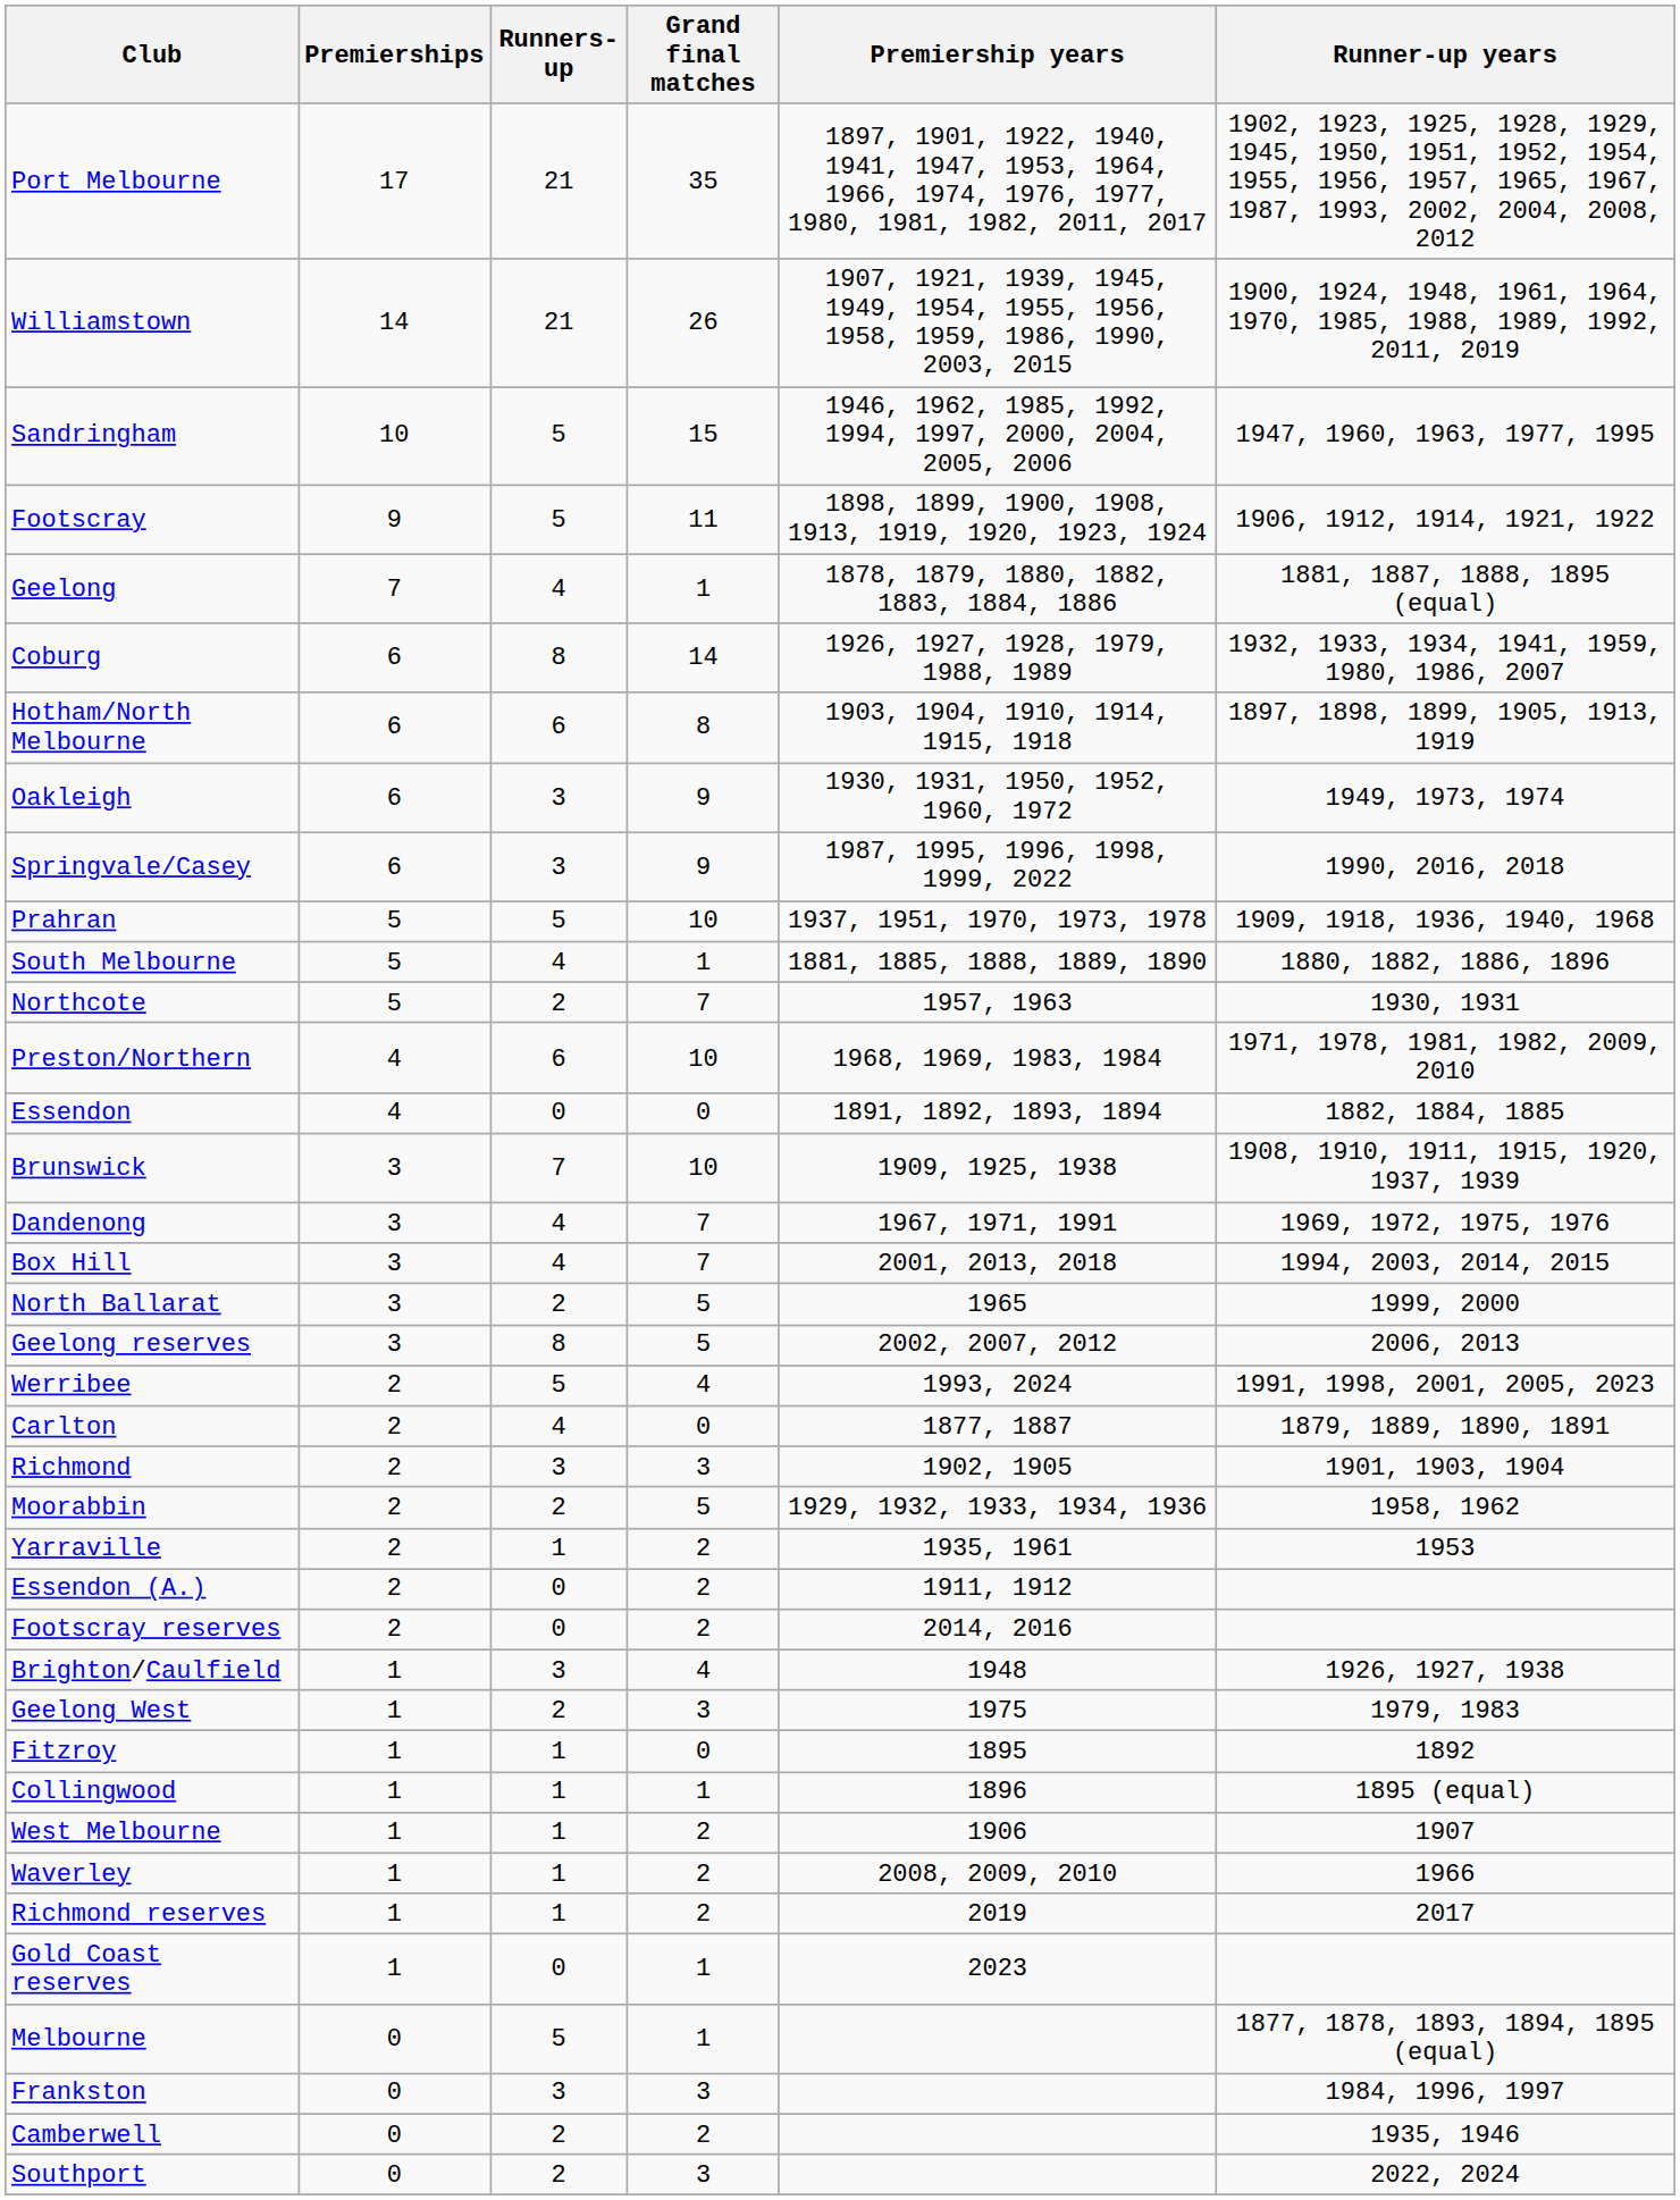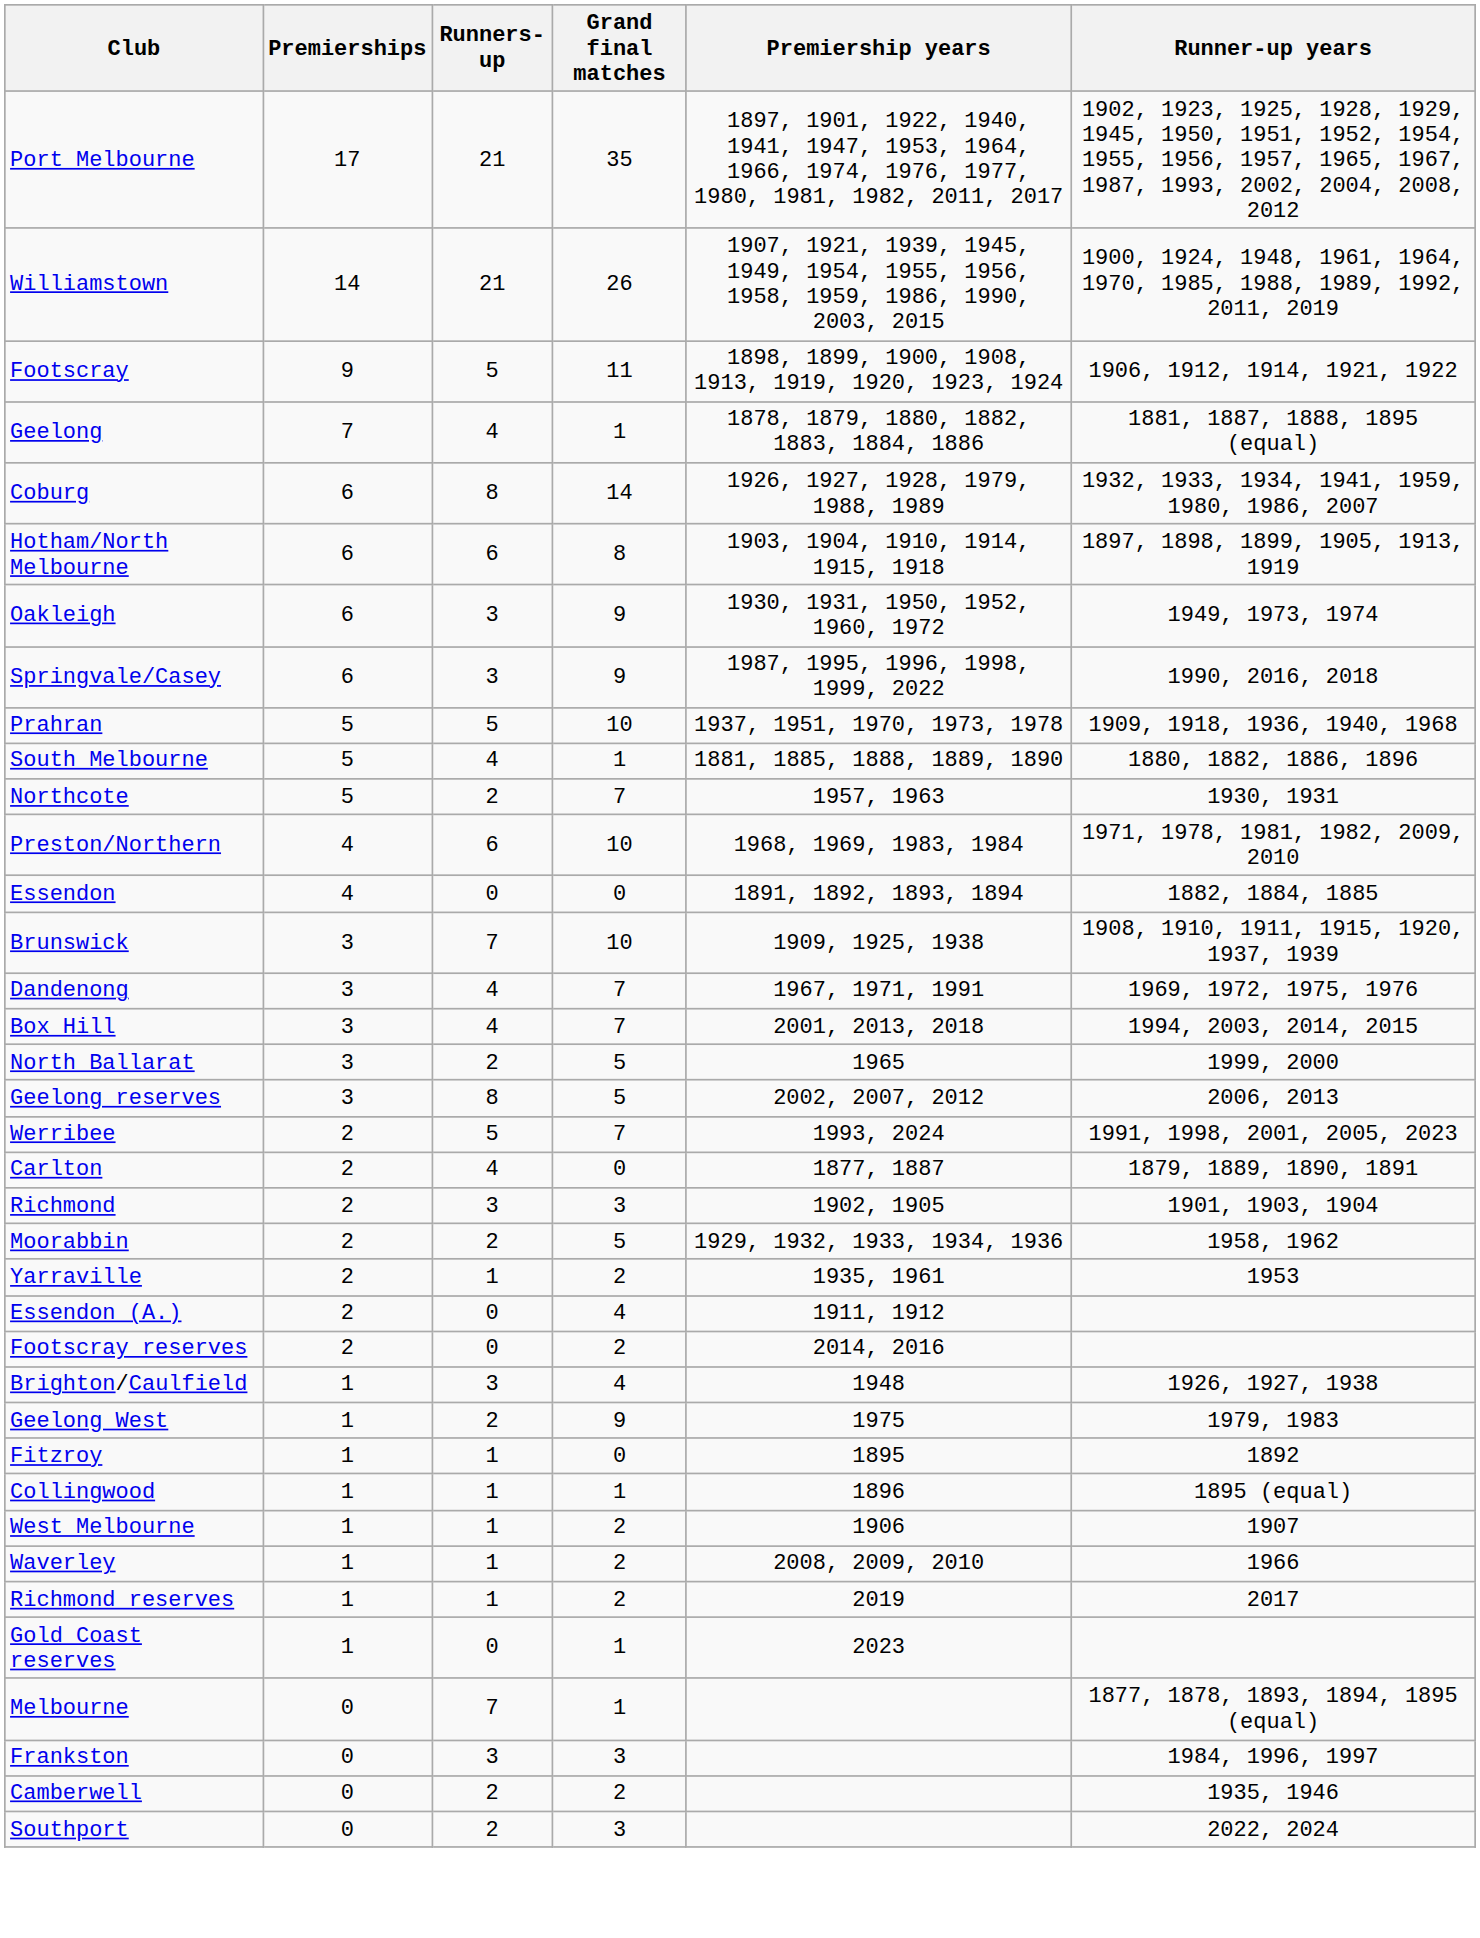- row: Sandringham | 10 | 5 | 15 | 1946, 1962, 1985, 1992, 1994, 1997, 2000, 2004, 2005, 2006 | 1947, 1960, 1963, 1977, 1995
Werribee | Grand final matches: 4 -> 7
Essendon (A.) | Grand final matches: 2 -> 4
Geelong West | Grand final matches: 3 -> 9
Melbourne | Runners-up: 5 -> 7
